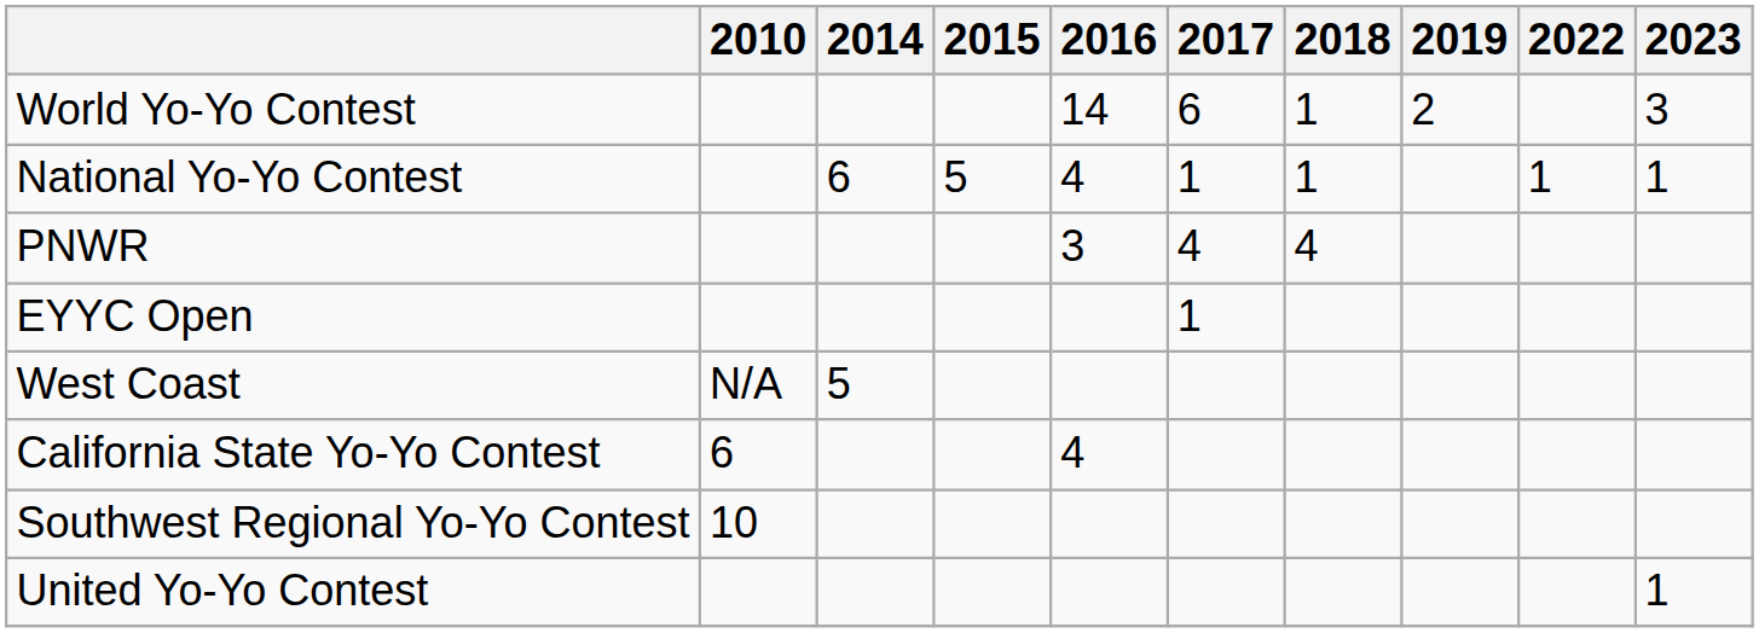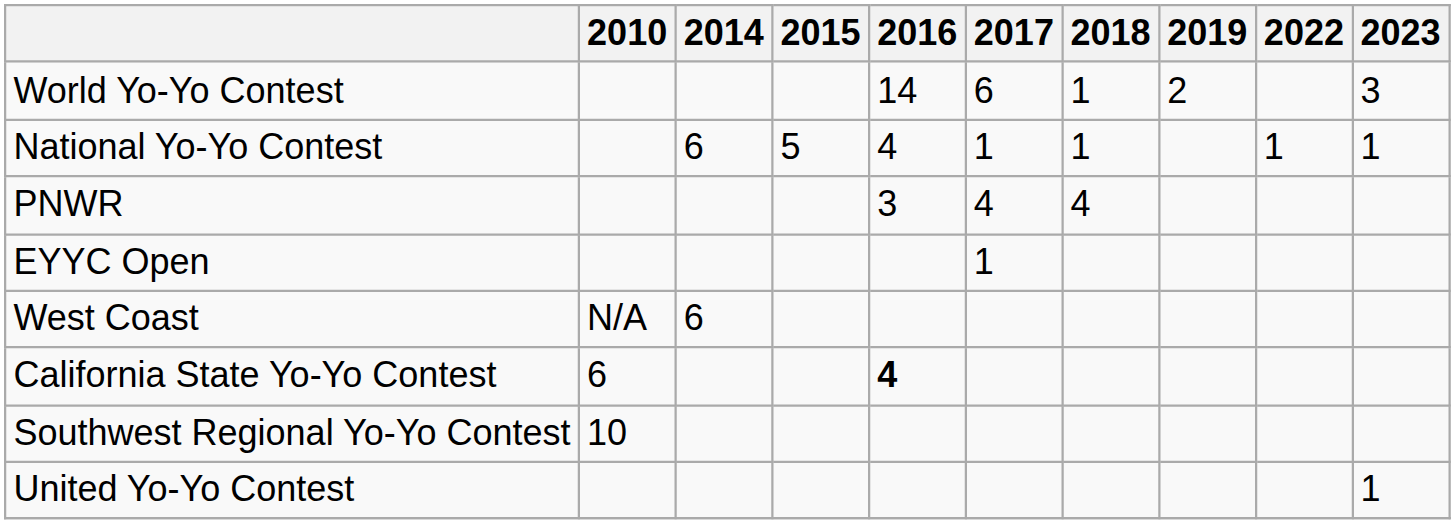West Coast | 2014: 5 -> 6
California State Yo-Yo Contest | 2016: normal -> bold
